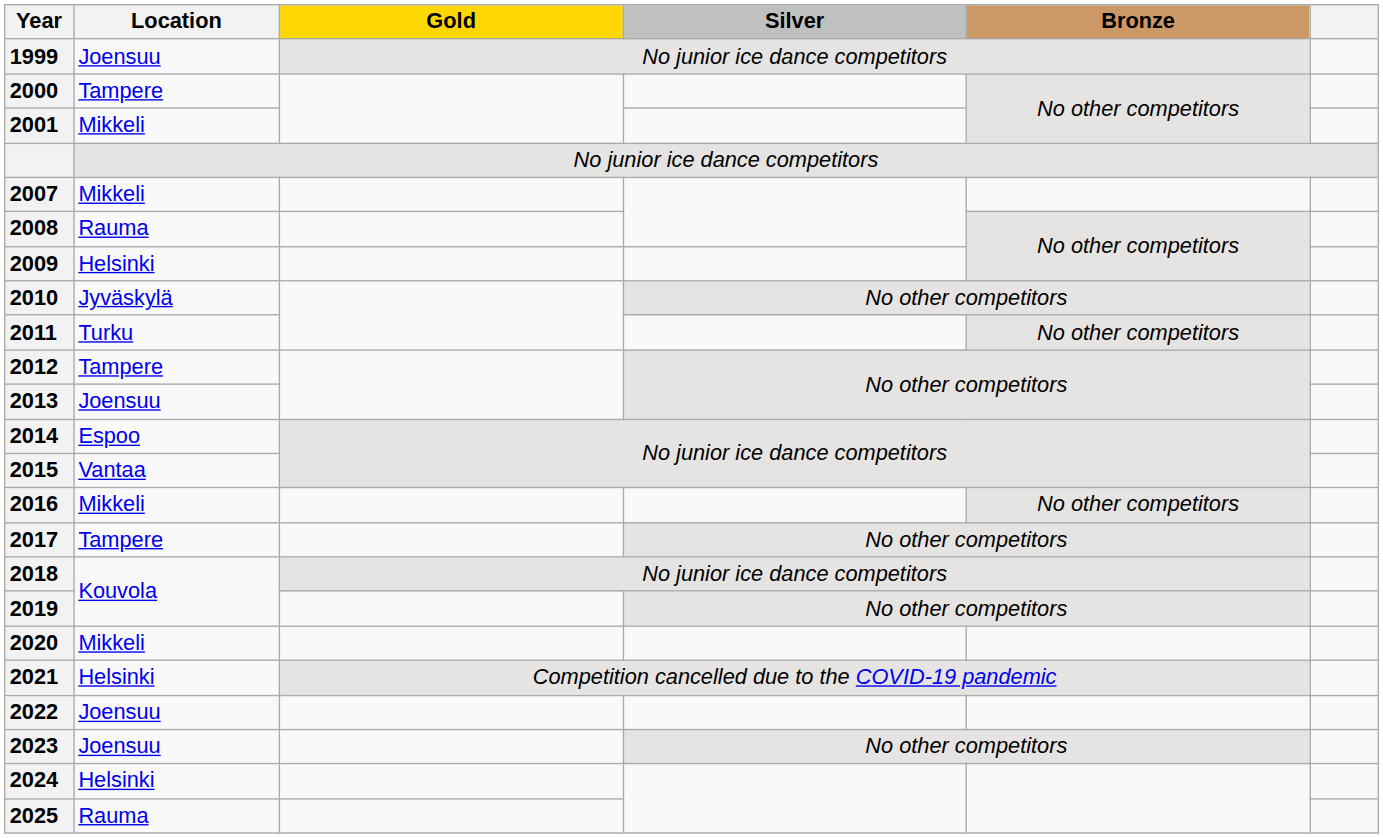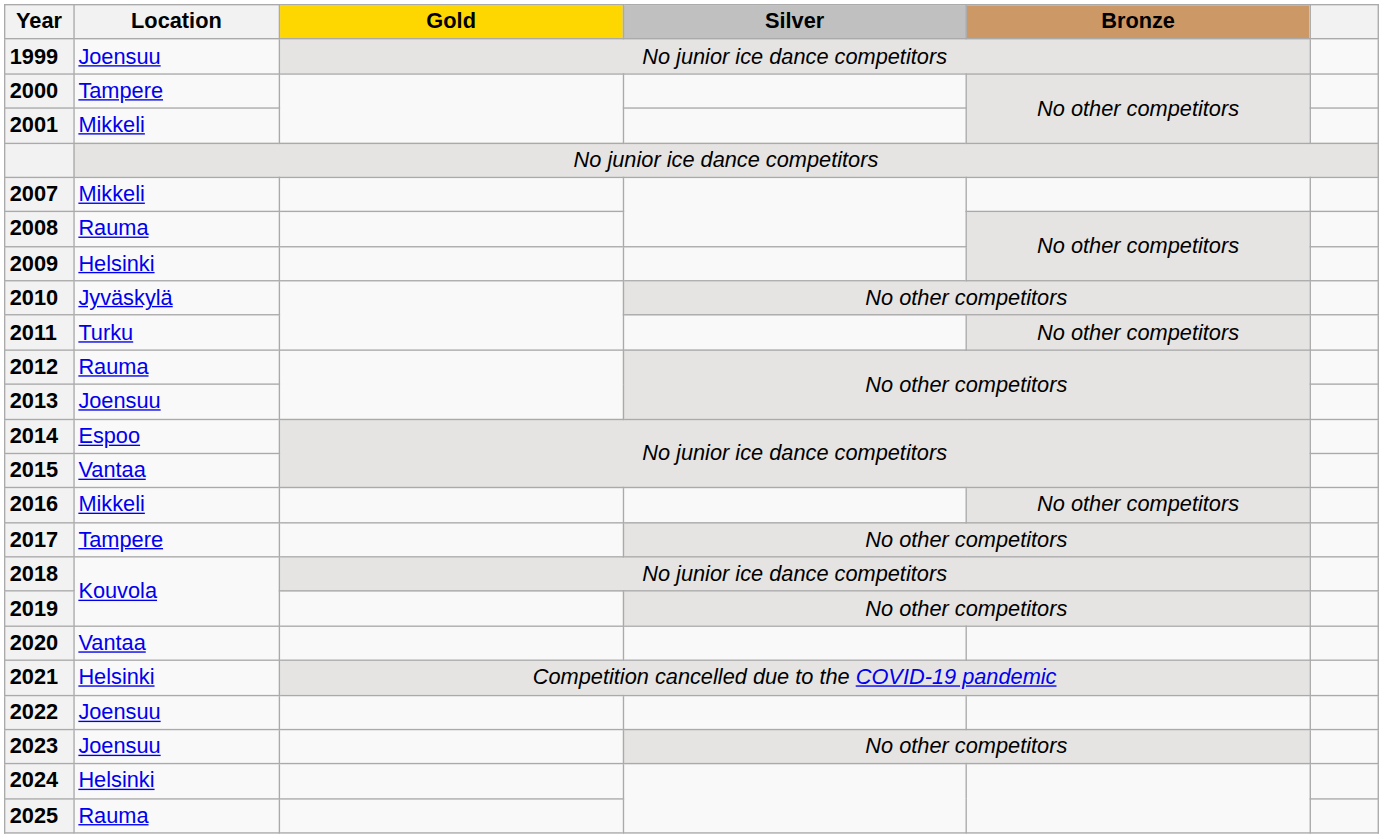2012 | Location: Tampere -> Rauma
2020 | Location: Mikkeli -> Vantaa
